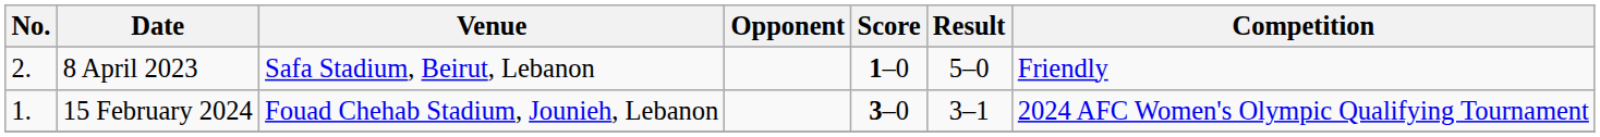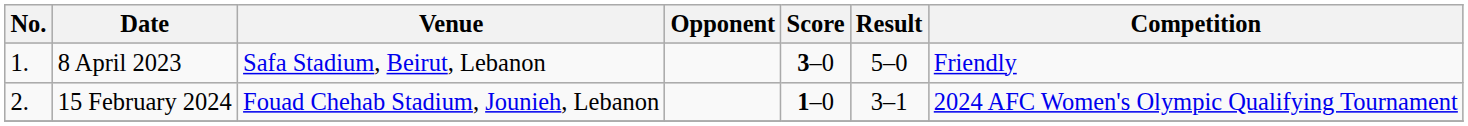8 April 2023 | No.: 2. -> 1.
8 April 2023 | Score: 1–0 -> 3–0
15 February 2024 | No.: 1. -> 2.
15 February 2024 | Score: 3–0 -> 1–0
